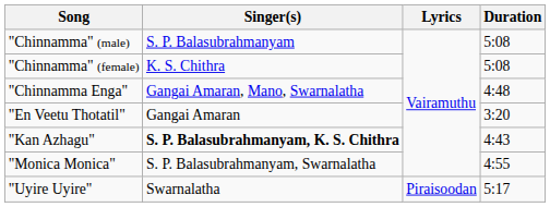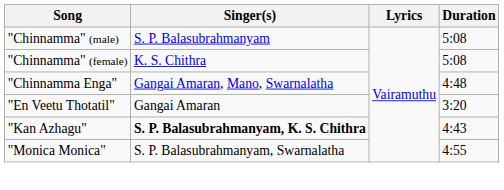- row: "Uyire Uyire" | Swarnalatha | Piraisoodan | 5:17
